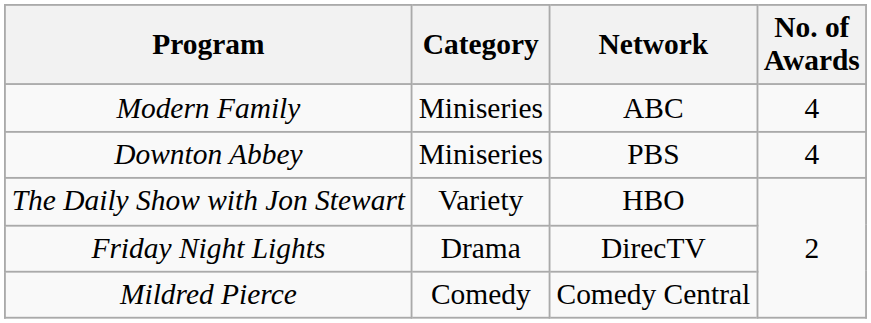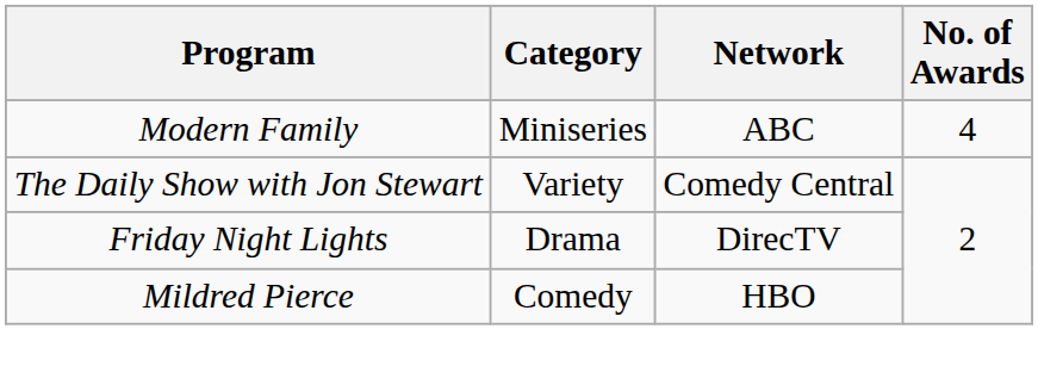- row: Downton Abbey | Miniseries | PBS | 4
The Daily Show with Jon Stewart | Network: HBO -> Comedy Central
Mildred Pierce | Network: Comedy Central -> HBO
